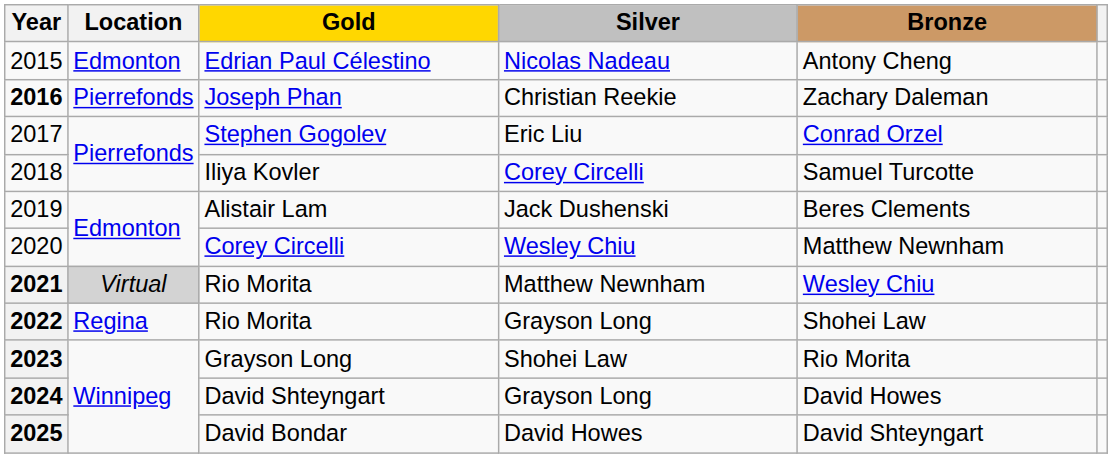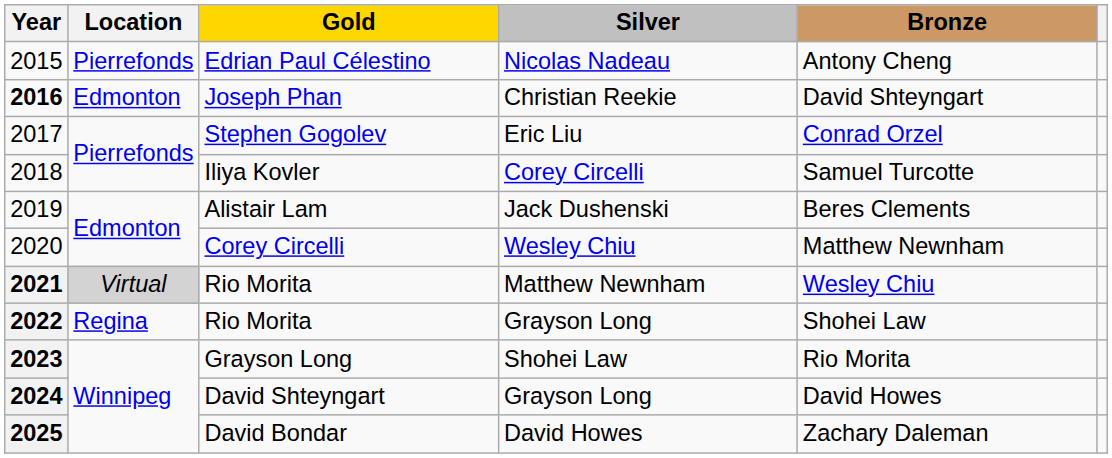Edrian Paul Célestino | Location: Edmonton -> Pierrefonds
Joseph Phan | Location: Pierrefonds -> Edmonton
Joseph Phan | Bronze: Zachary Daleman -> David Shteyngart
David Bondar | Bronze: David Shteyngart -> Zachary Daleman
